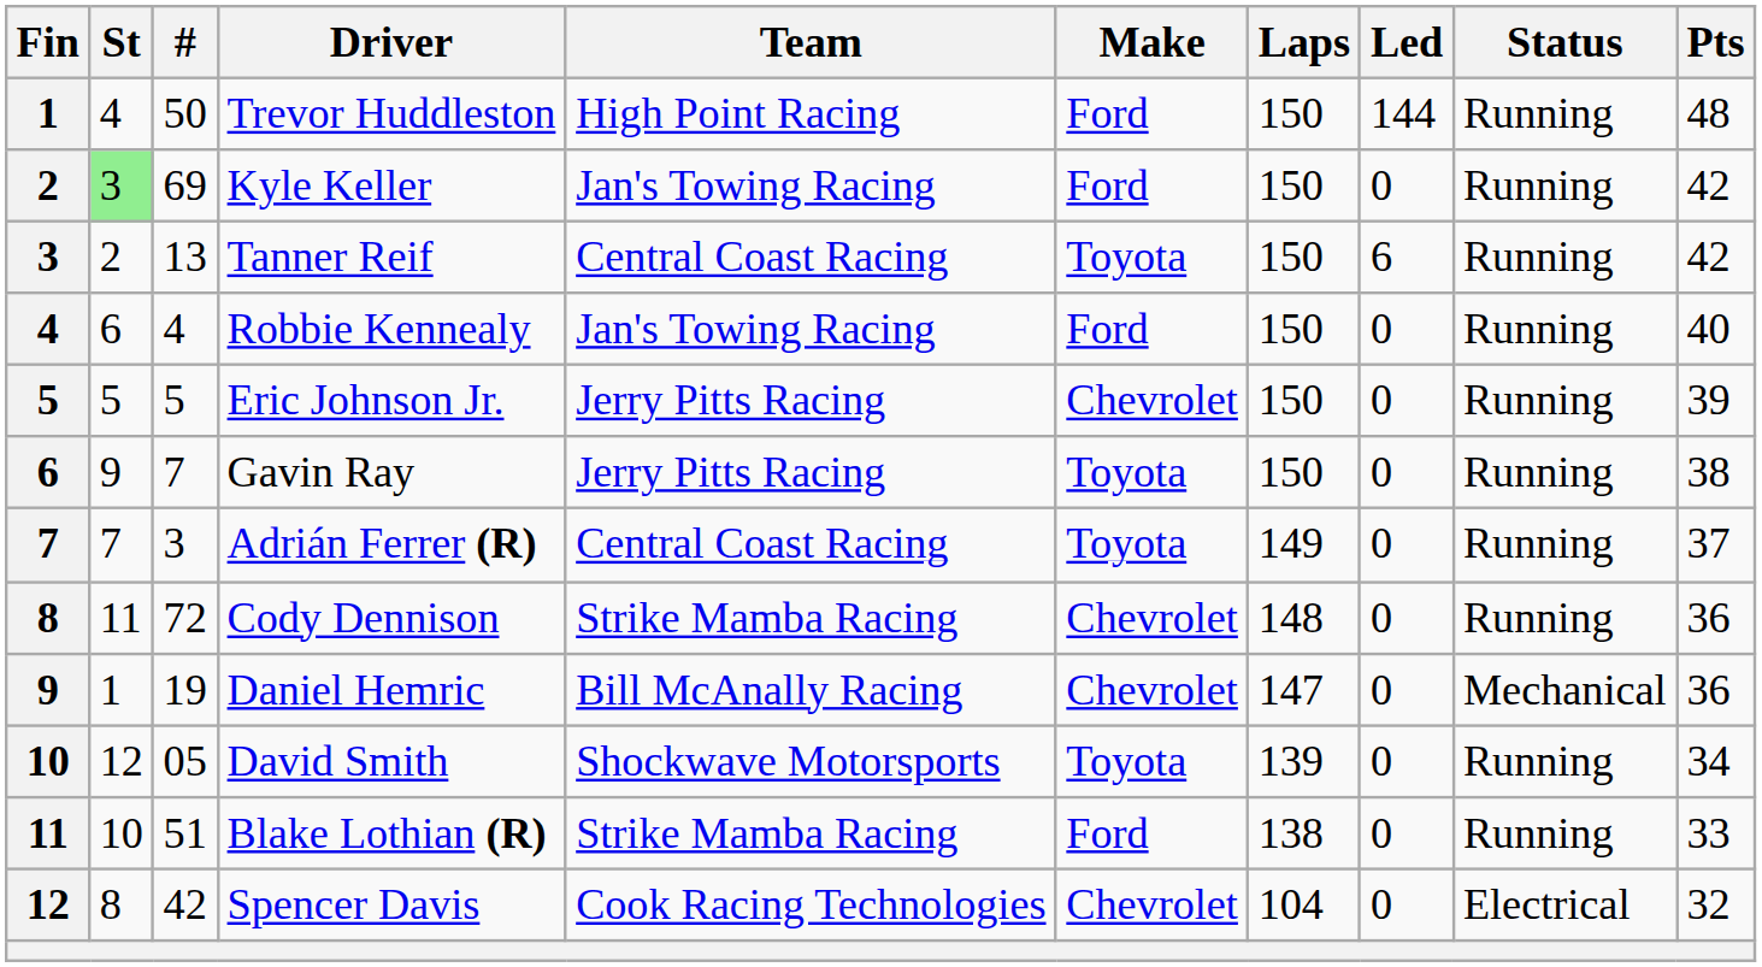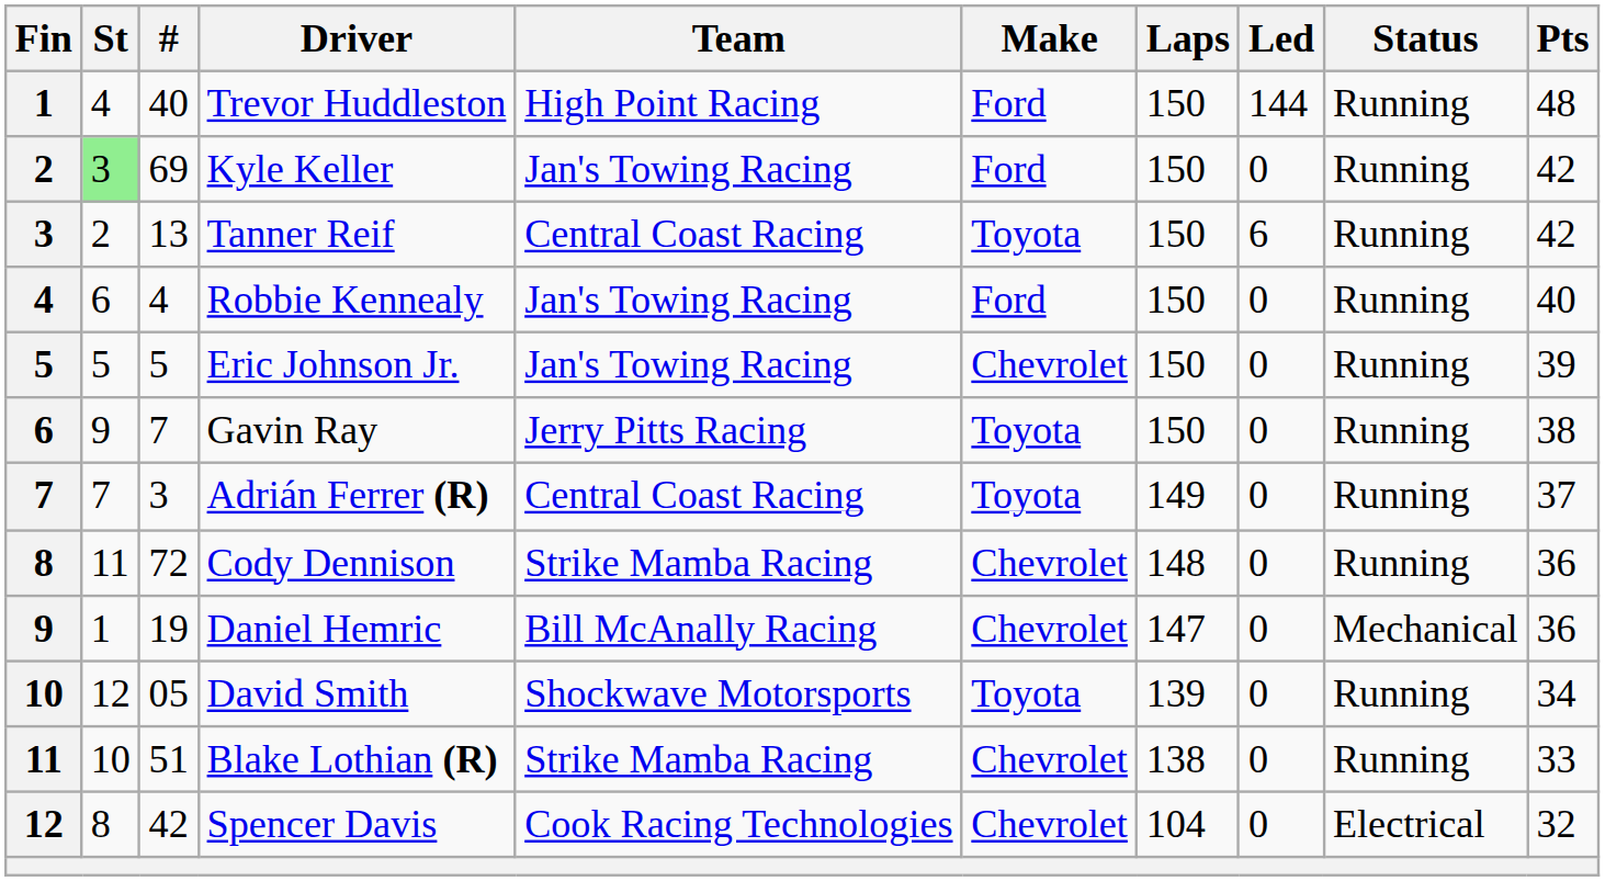Trevor Huddleston | #: 50 -> 40
Eric Johnson Jr. | Team: Jerry Pitts Racing -> Jan's Towing Racing
Blake Lothian (R) | Make: Ford -> Chevrolet
